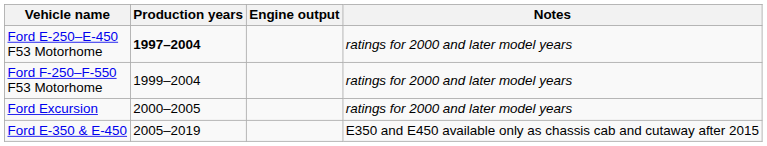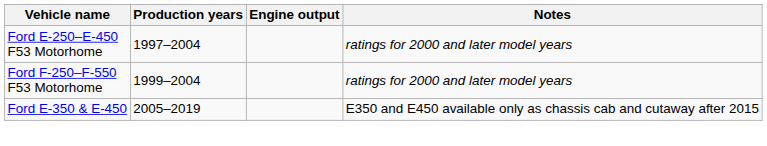Ford E-250–E-450 F53 Motorhome | Production years: bold -> normal
- row: Ford Excursion | 2000–2005 | ratings for 2000 and later model years
